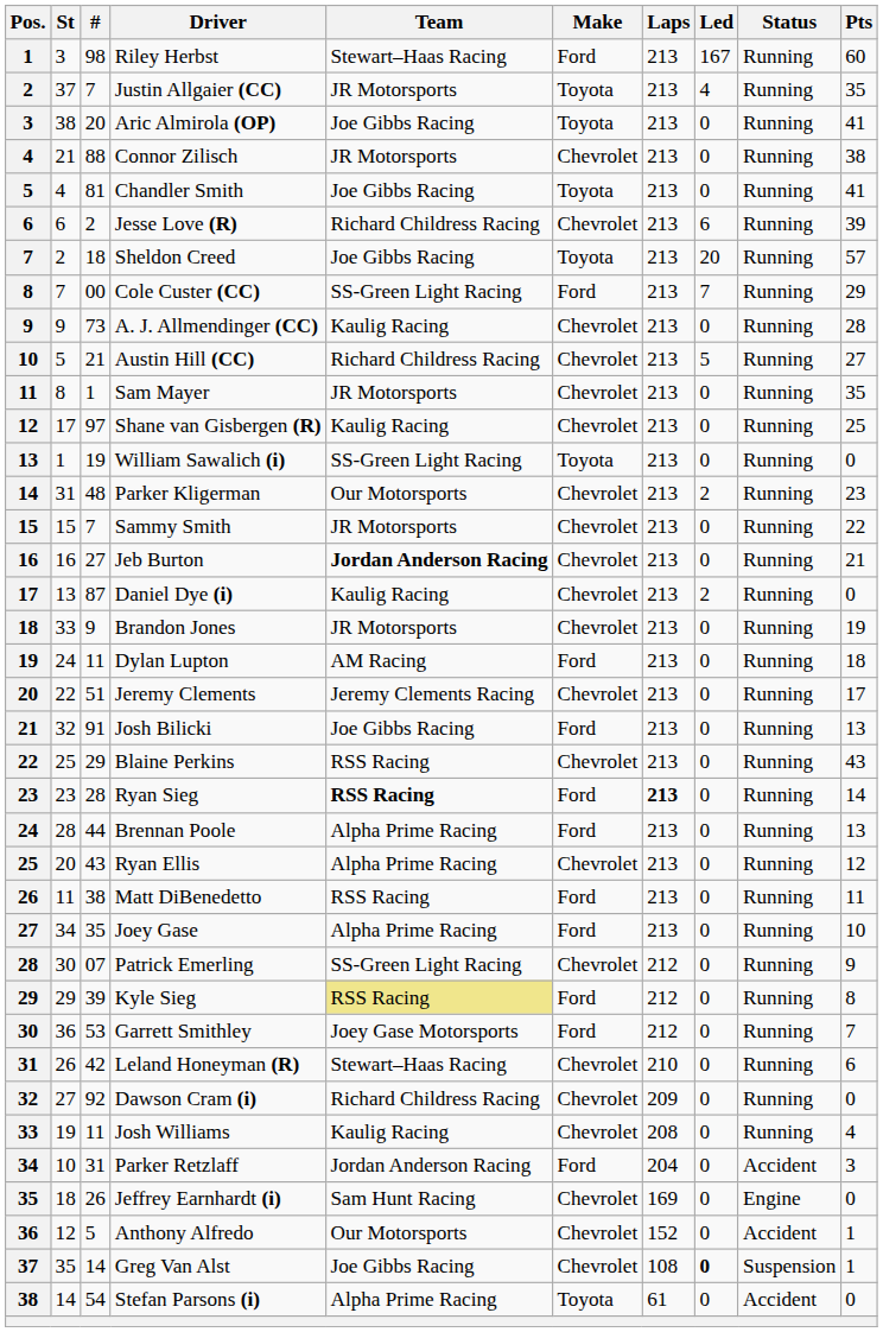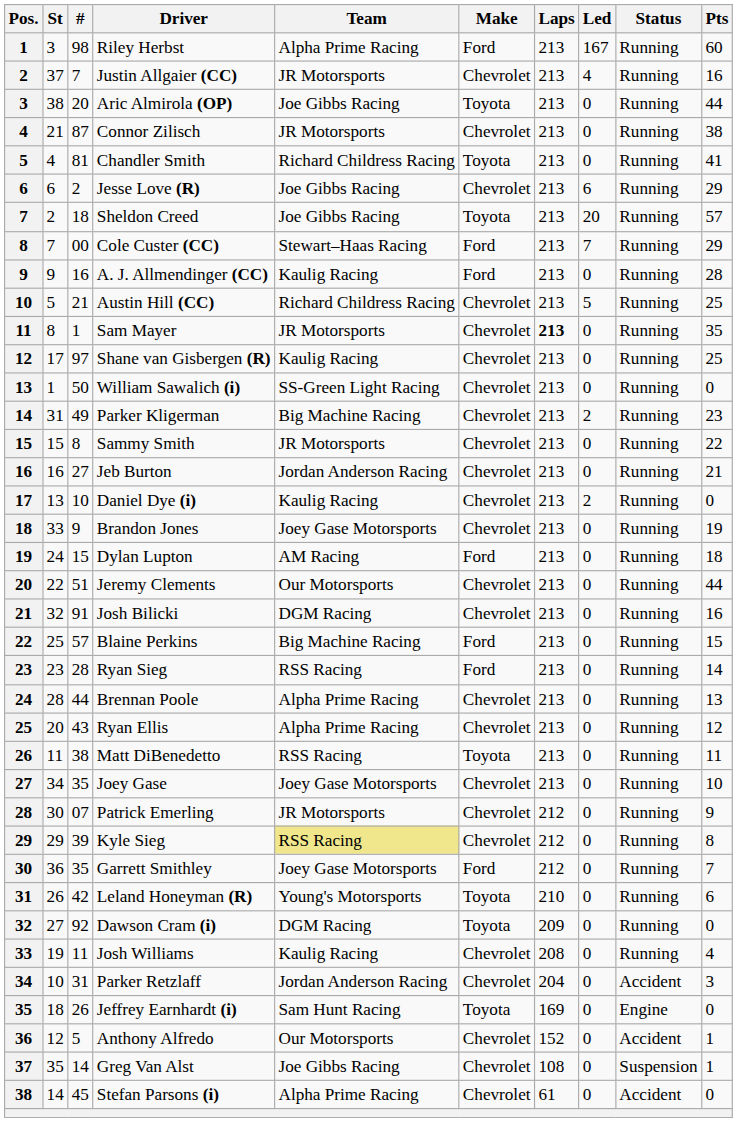Riley Herbst | Team: Stewart–Haas Racing -> Alpha Prime Racing
Justin Allgaier (CC) | Make: Toyota -> Chevrolet
Justin Allgaier (CC) | Pts: 35 -> 16
Aric Almirola (OP) | Pts: 41 -> 44
Connor Zilisch | #: 88 -> 87
Chandler Smith | Team: Joe Gibbs Racing -> Richard Childress Racing
Jesse Love (R) | Team: Richard Childress Racing -> Joe Gibbs Racing
Jesse Love (R) | Pts: 39 -> 29
Cole Custer (CC) | Team: SS-Green Light Racing -> Stewart–Haas Racing
A. J. Allmendinger (CC) | #: 73 -> 16
A. J. Allmendinger (CC) | Make: Chevrolet -> Ford
Austin Hill (CC) | Pts: 27 -> 25
Sam Mayer | Laps: normal -> bold
William Sawalich (i) | #: 19 -> 50
William Sawalich (i) | Make: Toyota -> Chevrolet
Parker Kligerman | #: 48 -> 49
Parker Kligerman | Team: Our Motorsports -> Big Machine Racing
Sammy Smith | #: 7 -> 8
Jeb Burton | Team: bold -> normal
Daniel Dye (i) | #: 87 -> 10
Brandon Jones | Team: JR Motorsports -> Joey Gase Motorsports
Dylan Lupton | #: 11 -> 15
Jeremy Clements | Team: Jeremy Clements Racing -> Our Motorsports
Jeremy Clements | Pts: 17 -> 44
Josh Bilicki | Team: Joe Gibbs Racing -> DGM Racing
Josh Bilicki | Make: Ford -> Chevrolet
Josh Bilicki | Pts: 13 -> 16
Blaine Perkins | #: 29 -> 57
Blaine Perkins | Team: RSS Racing -> Big Machine Racing
Blaine Perkins | Make: Chevrolet -> Ford
Blaine Perkins | Pts: 43 -> 15
Ryan Sieg | Team: bold -> normal
Ryan Sieg | Laps: bold -> normal
Brennan Poole | Make: Ford -> Chevrolet
Matt DiBenedetto | Make: Ford -> Toyota
Joey Gase | Team: Alpha Prime Racing -> Joey Gase Motorsports
Joey Gase | Make: Ford -> Chevrolet
Patrick Emerling | Team: SS-Green Light Racing -> JR Motorsports
Kyle Sieg | Make: Ford -> Chevrolet
Garrett Smithley | #: 53 -> 35
Leland Honeyman (R) | Team: Stewart–Haas Racing -> Young's Motorsports
Leland Honeyman (R) | Make: Chevrolet -> Toyota
Dawson Cram (i) | Team: Richard Childress Racing -> DGM Racing
Dawson Cram (i) | Make: Chevrolet -> Toyota
Parker Retzlaff | Make: Ford -> Chevrolet
Jeffrey Earnhardt (i) | Make: Chevrolet -> Toyota
Greg Van Alst | Led: bold -> normal
Stefan Parsons (i) | #: 54 -> 45
Stefan Parsons (i) | Make: Toyota -> Chevrolet
